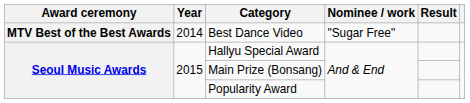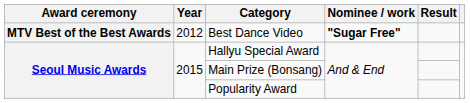Best Dance Video | Year: 2014 -> 2012
Best Dance Video | Nominee / work: normal -> bold
